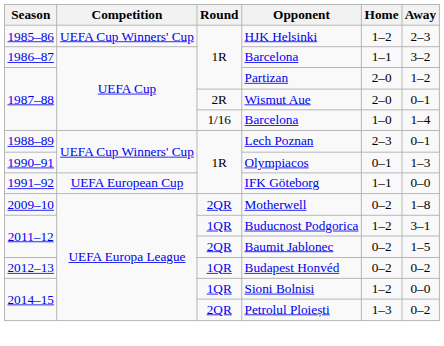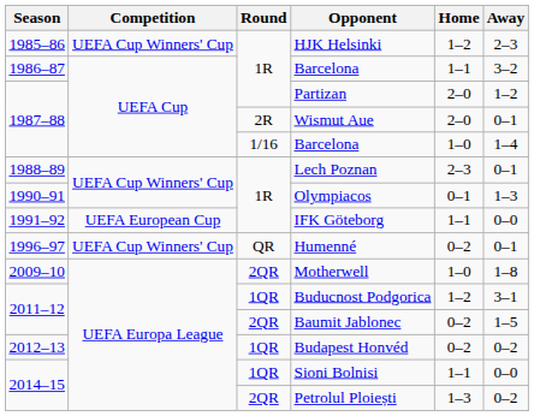+ row: 1996–97 | UEFA Cup Winners' Cup | QR | Humenné | 0–2 | 0–1
Motherwell | Home: 0–2 -> 1–0
Sioni Bolnisi | Home: 1–2 -> 1–1
